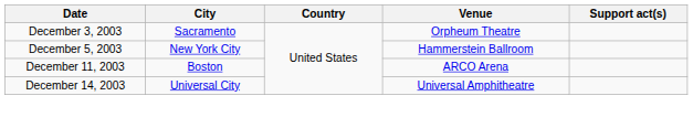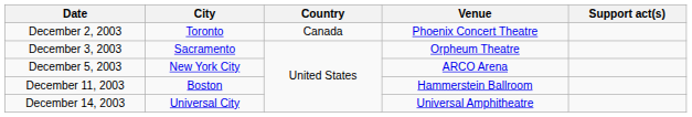+ row: December 2, 2003 | Toronto | Canada | Phoenix Concert Theatre
December 5, 2003 | Venue: Hammerstein Ballroom -> ARCO Arena
December 11, 2003 | Venue: ARCO Arena -> Hammerstein Ballroom
